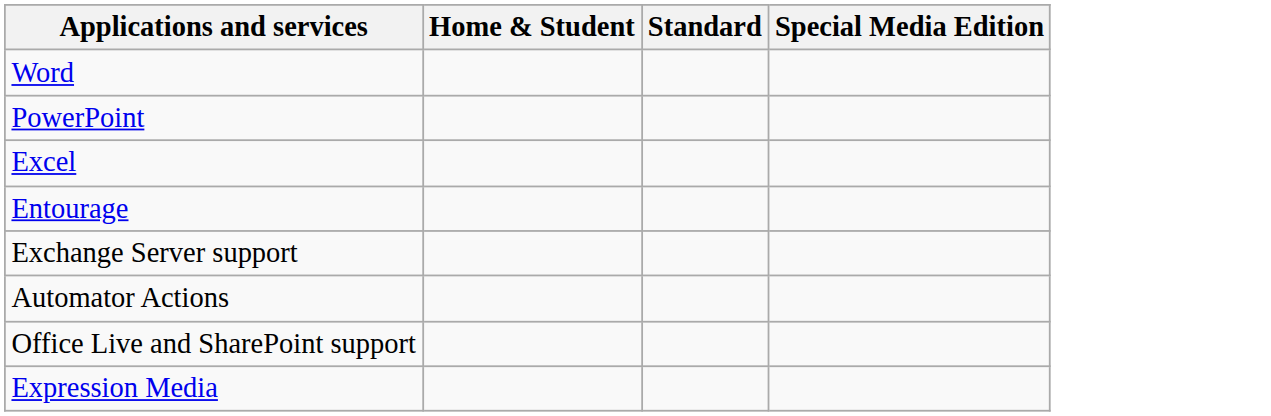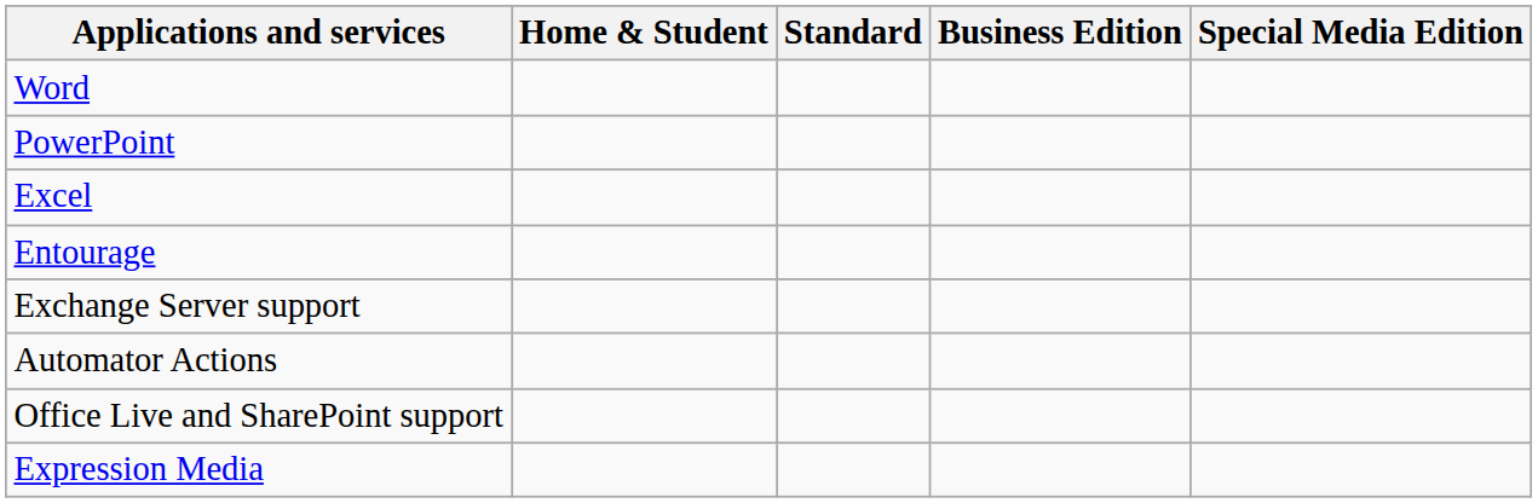+ column: Business Edition
